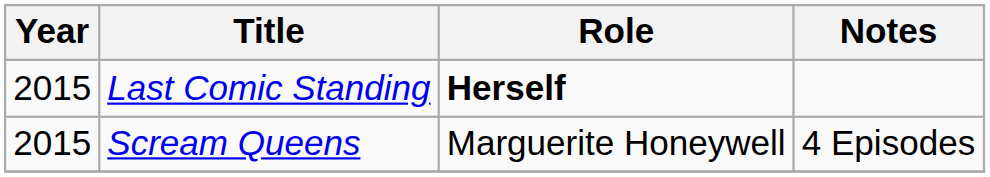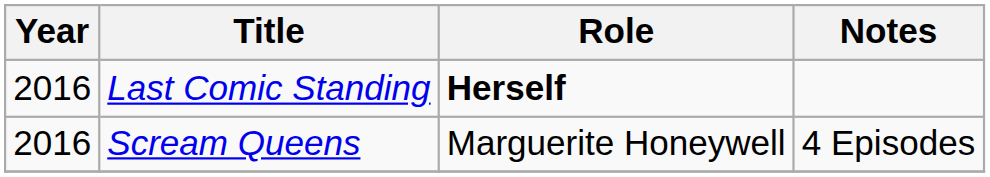Last Comic Standing | Year: 2015 -> 2016
Scream Queens | Year: 2015 -> 2016
